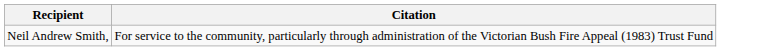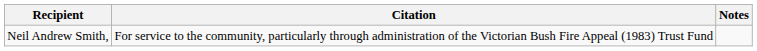+ column: Notes
